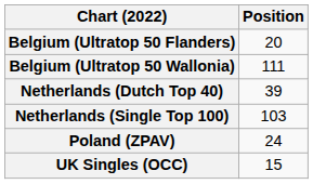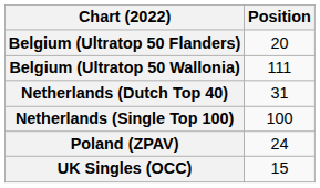Netherlands (Dutch Top 40) | Position: 39 -> 31
Netherlands (Single Top 100) | Position: 103 -> 100
